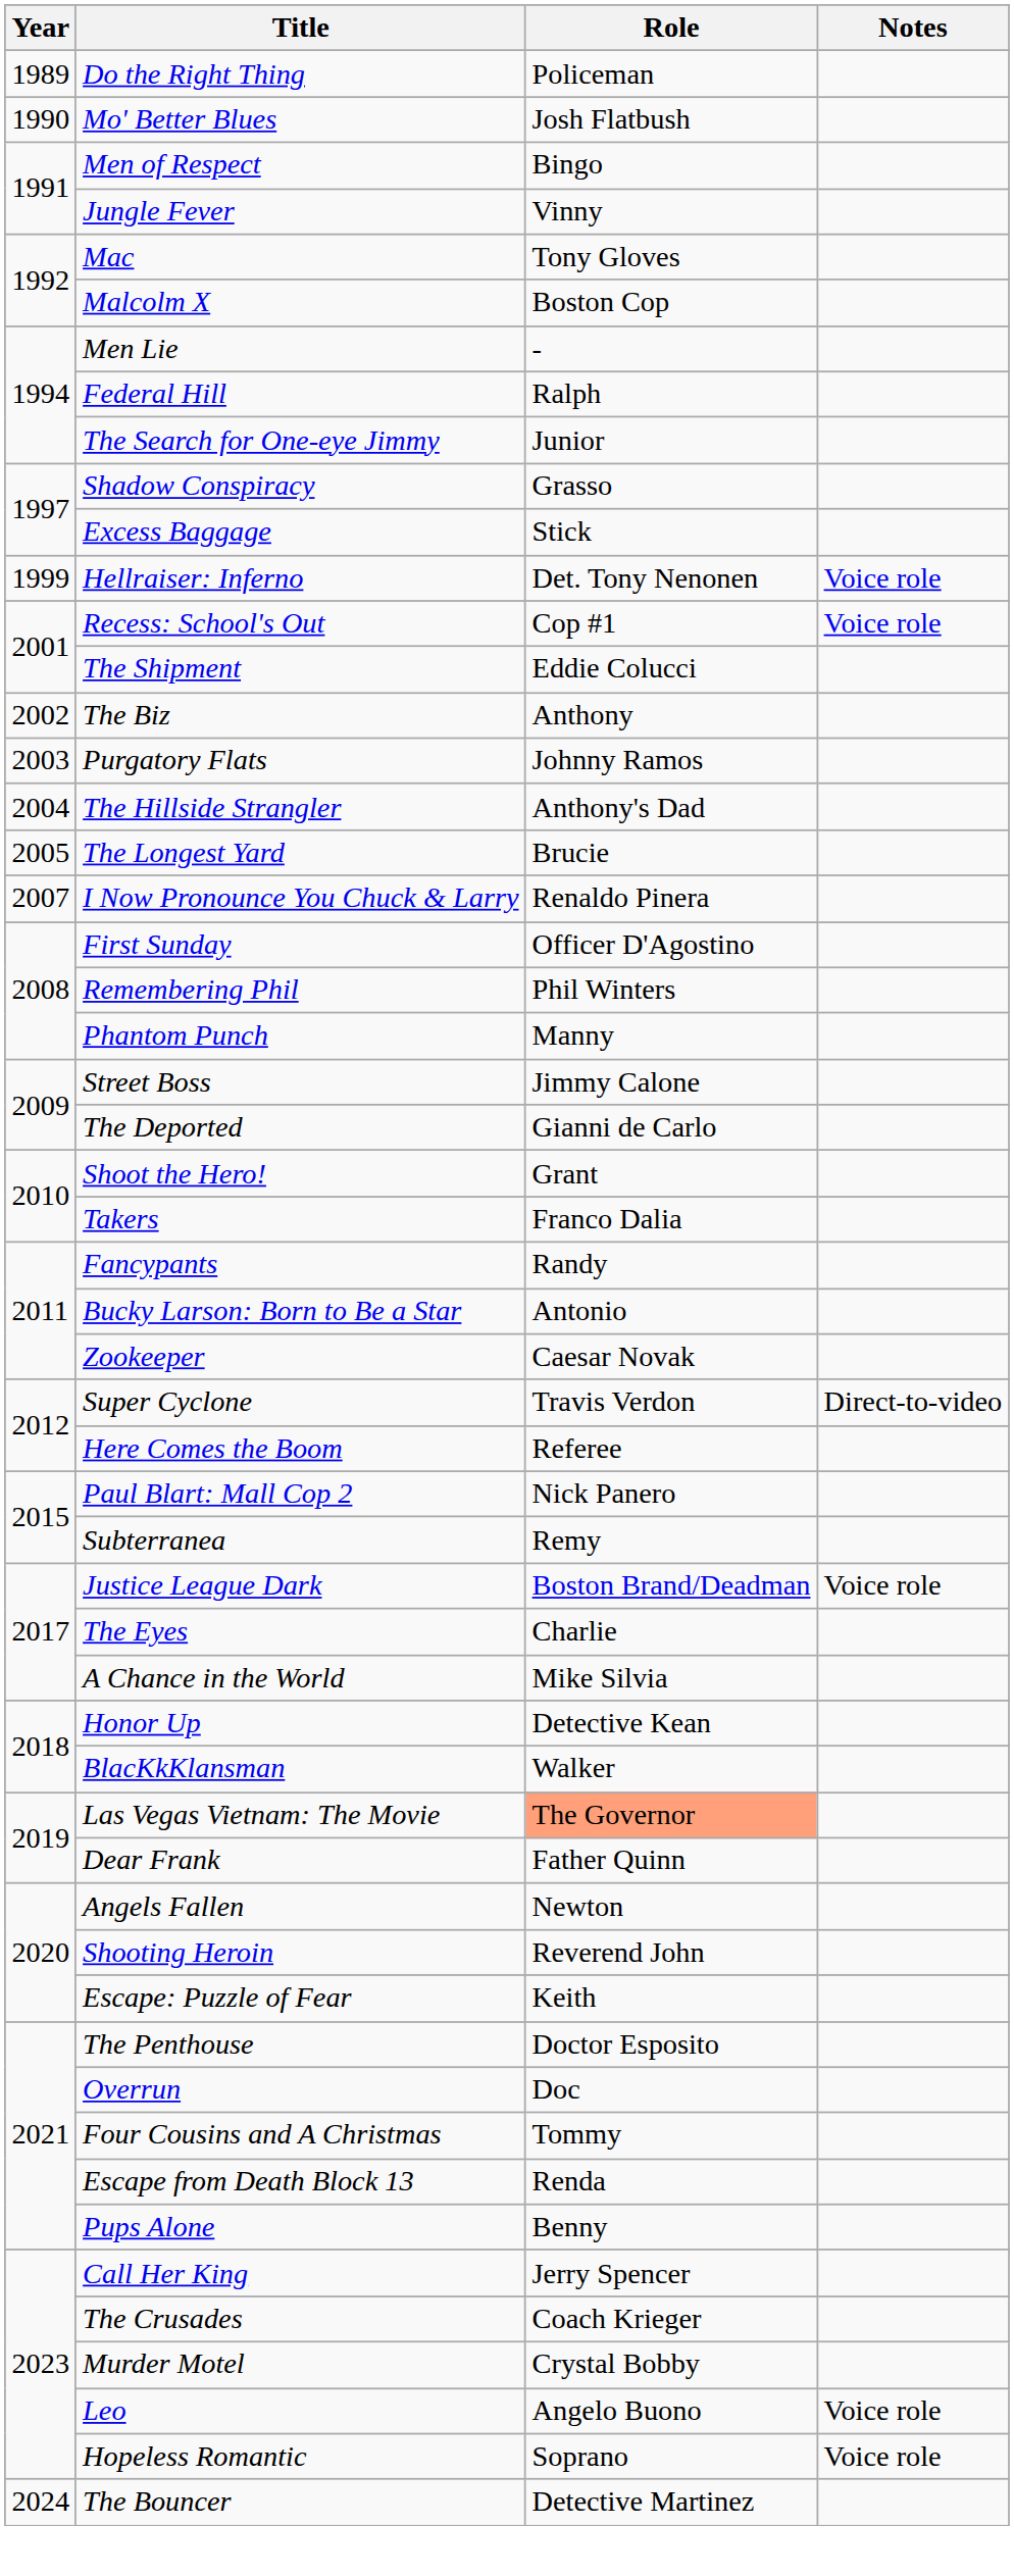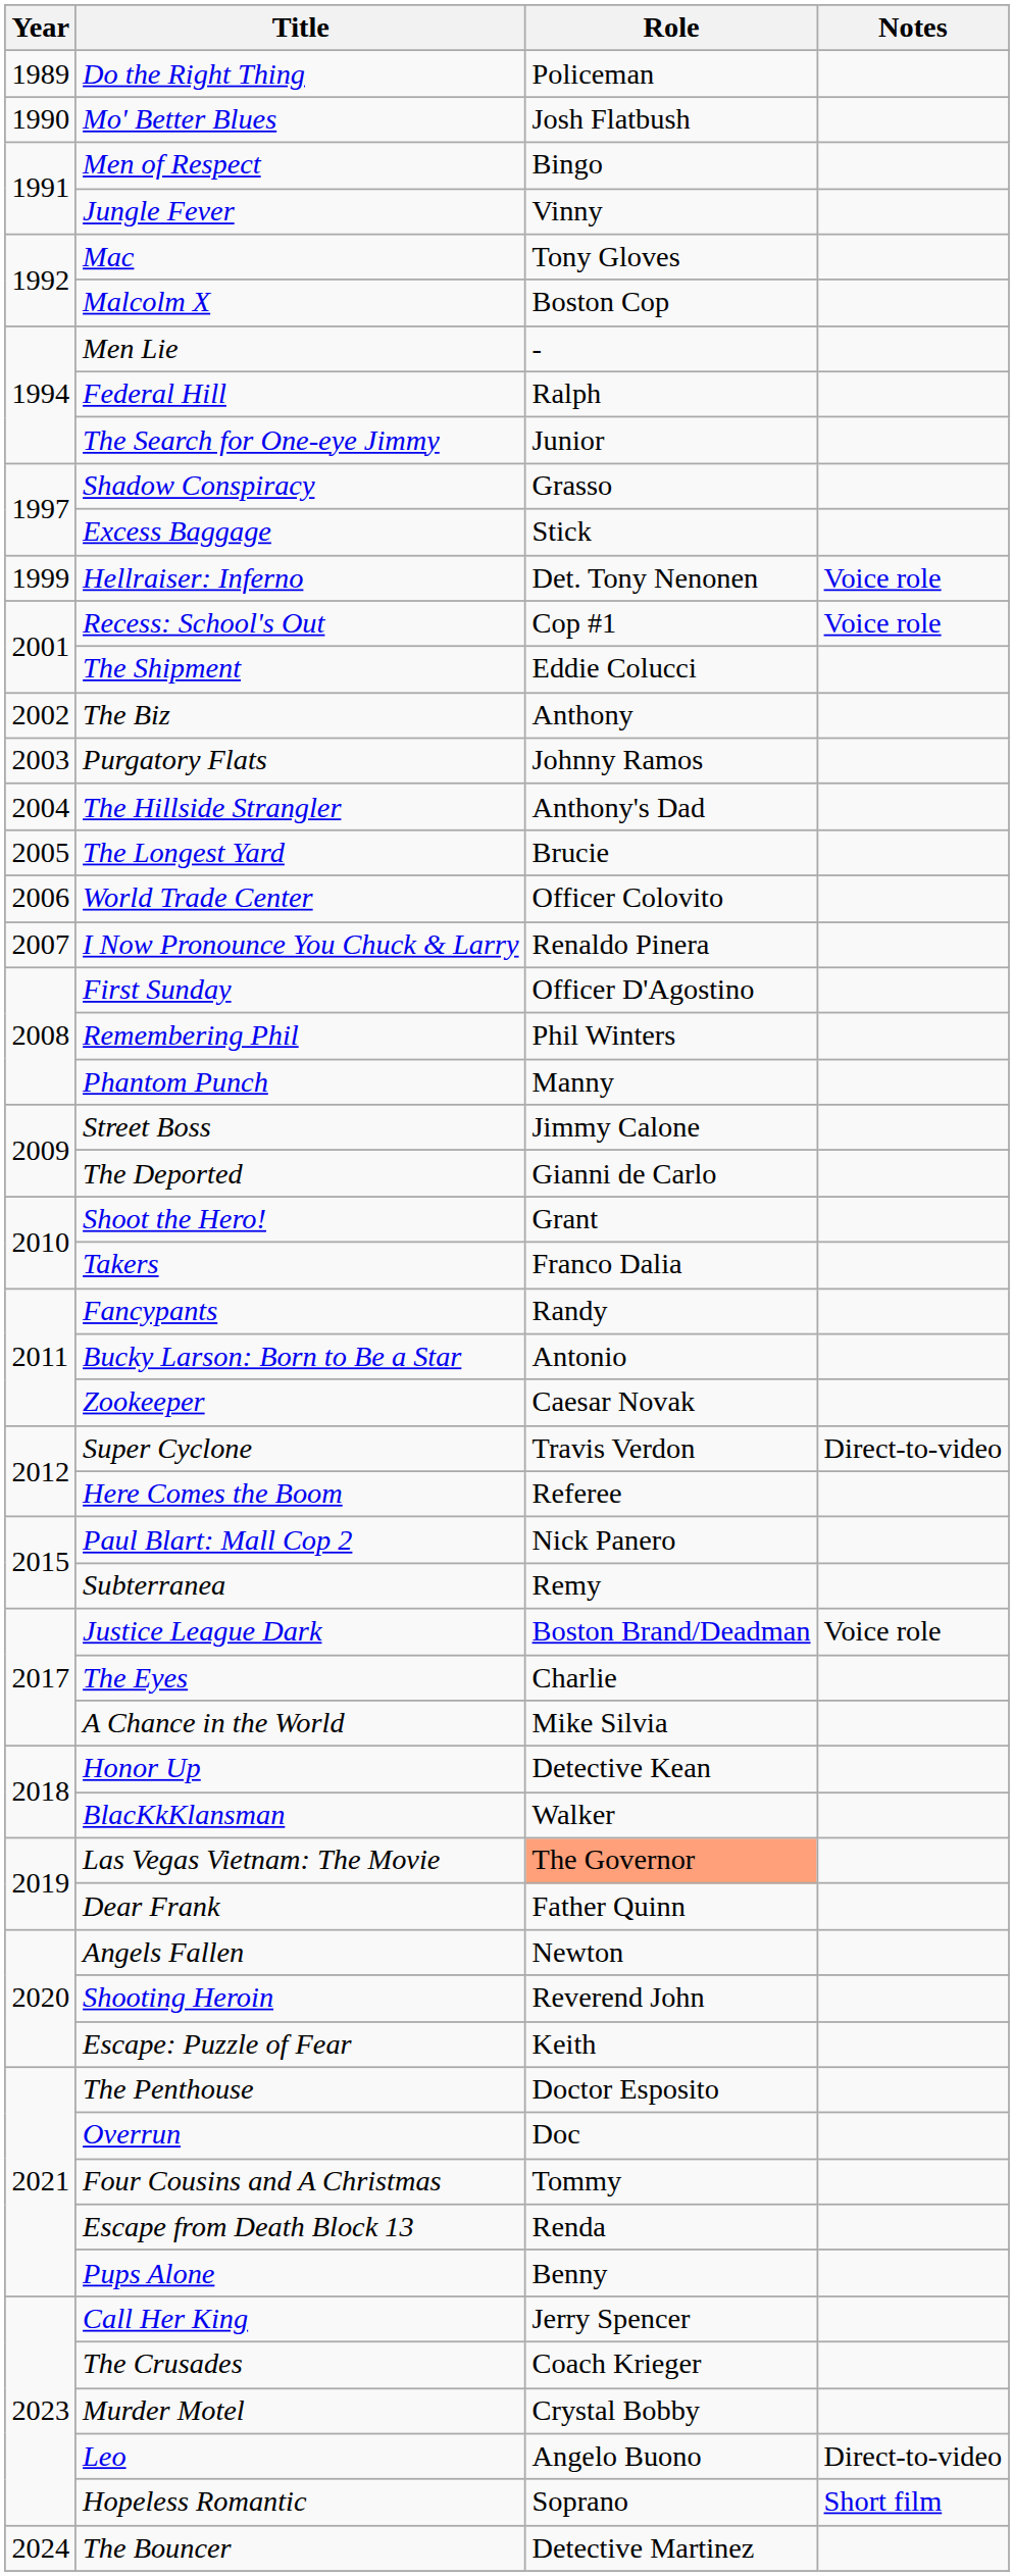+ row: 2006 | World Trade Center | Officer Colovito
Leo | Notes: Voice role -> Direct-to-video
Hopeless Romantic | Notes: Voice role -> Short film
